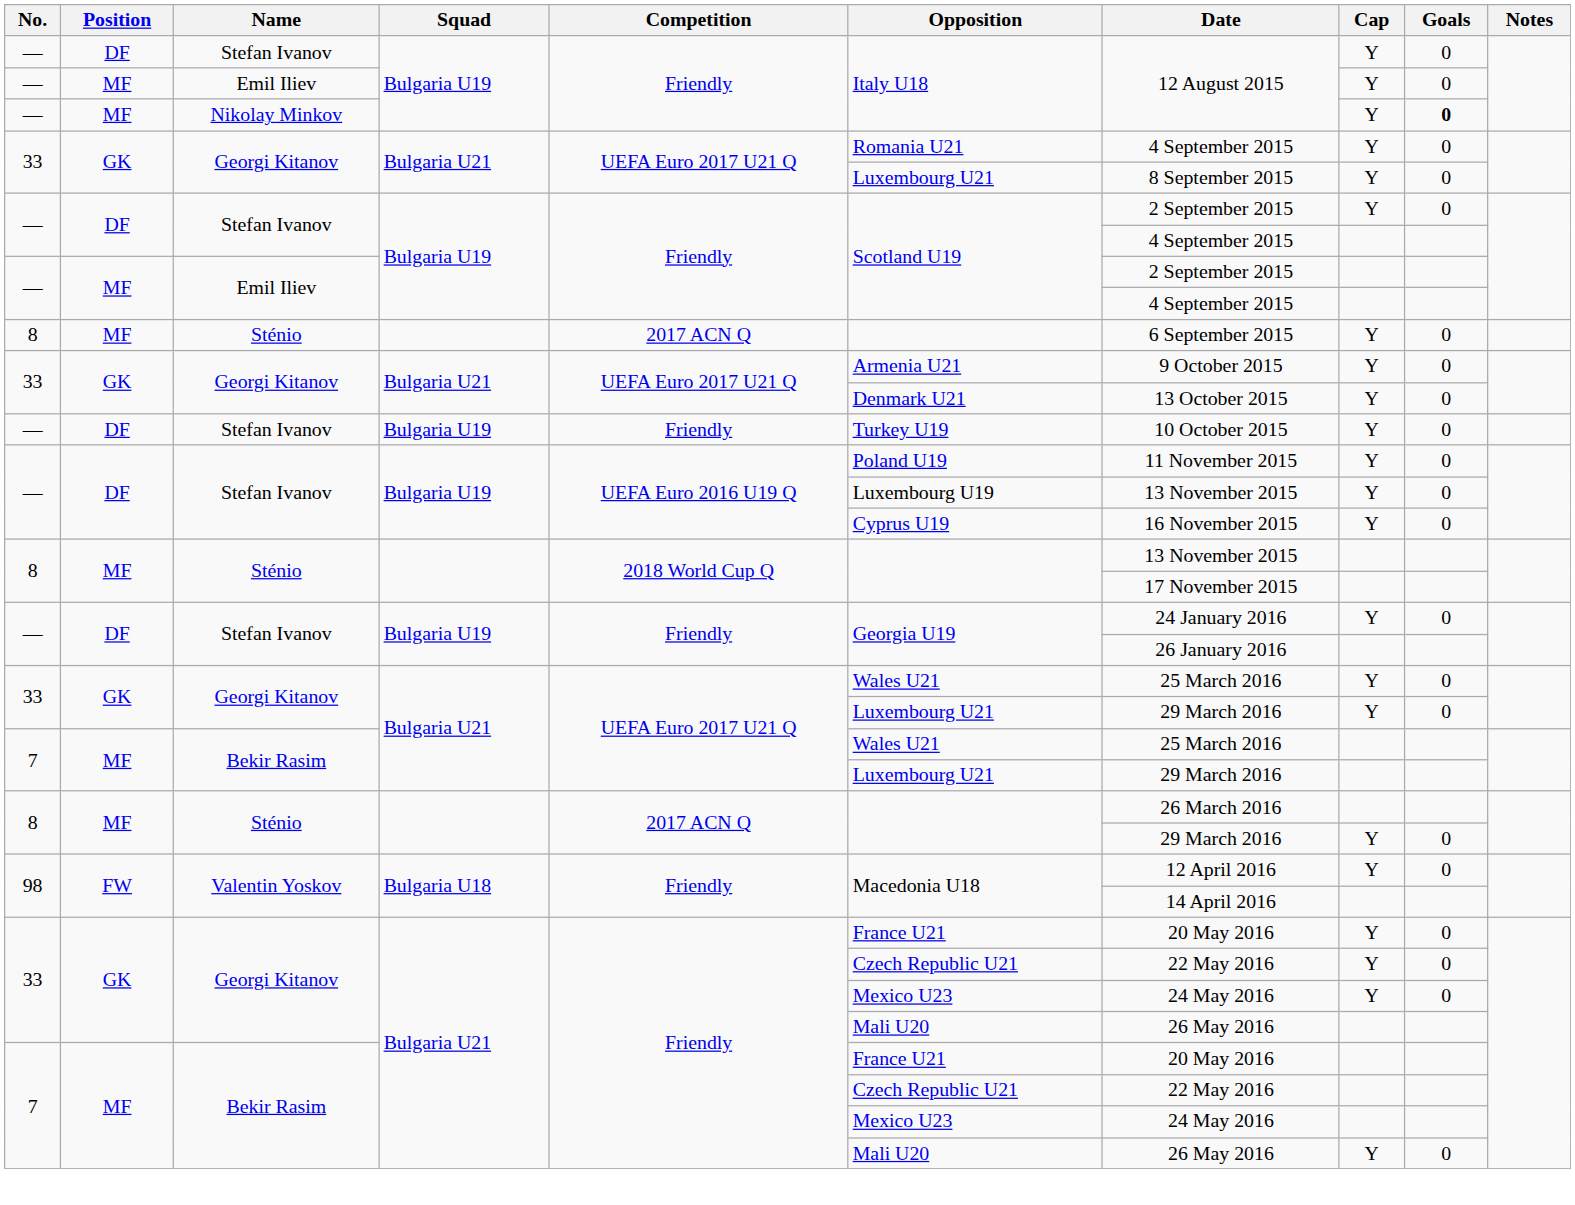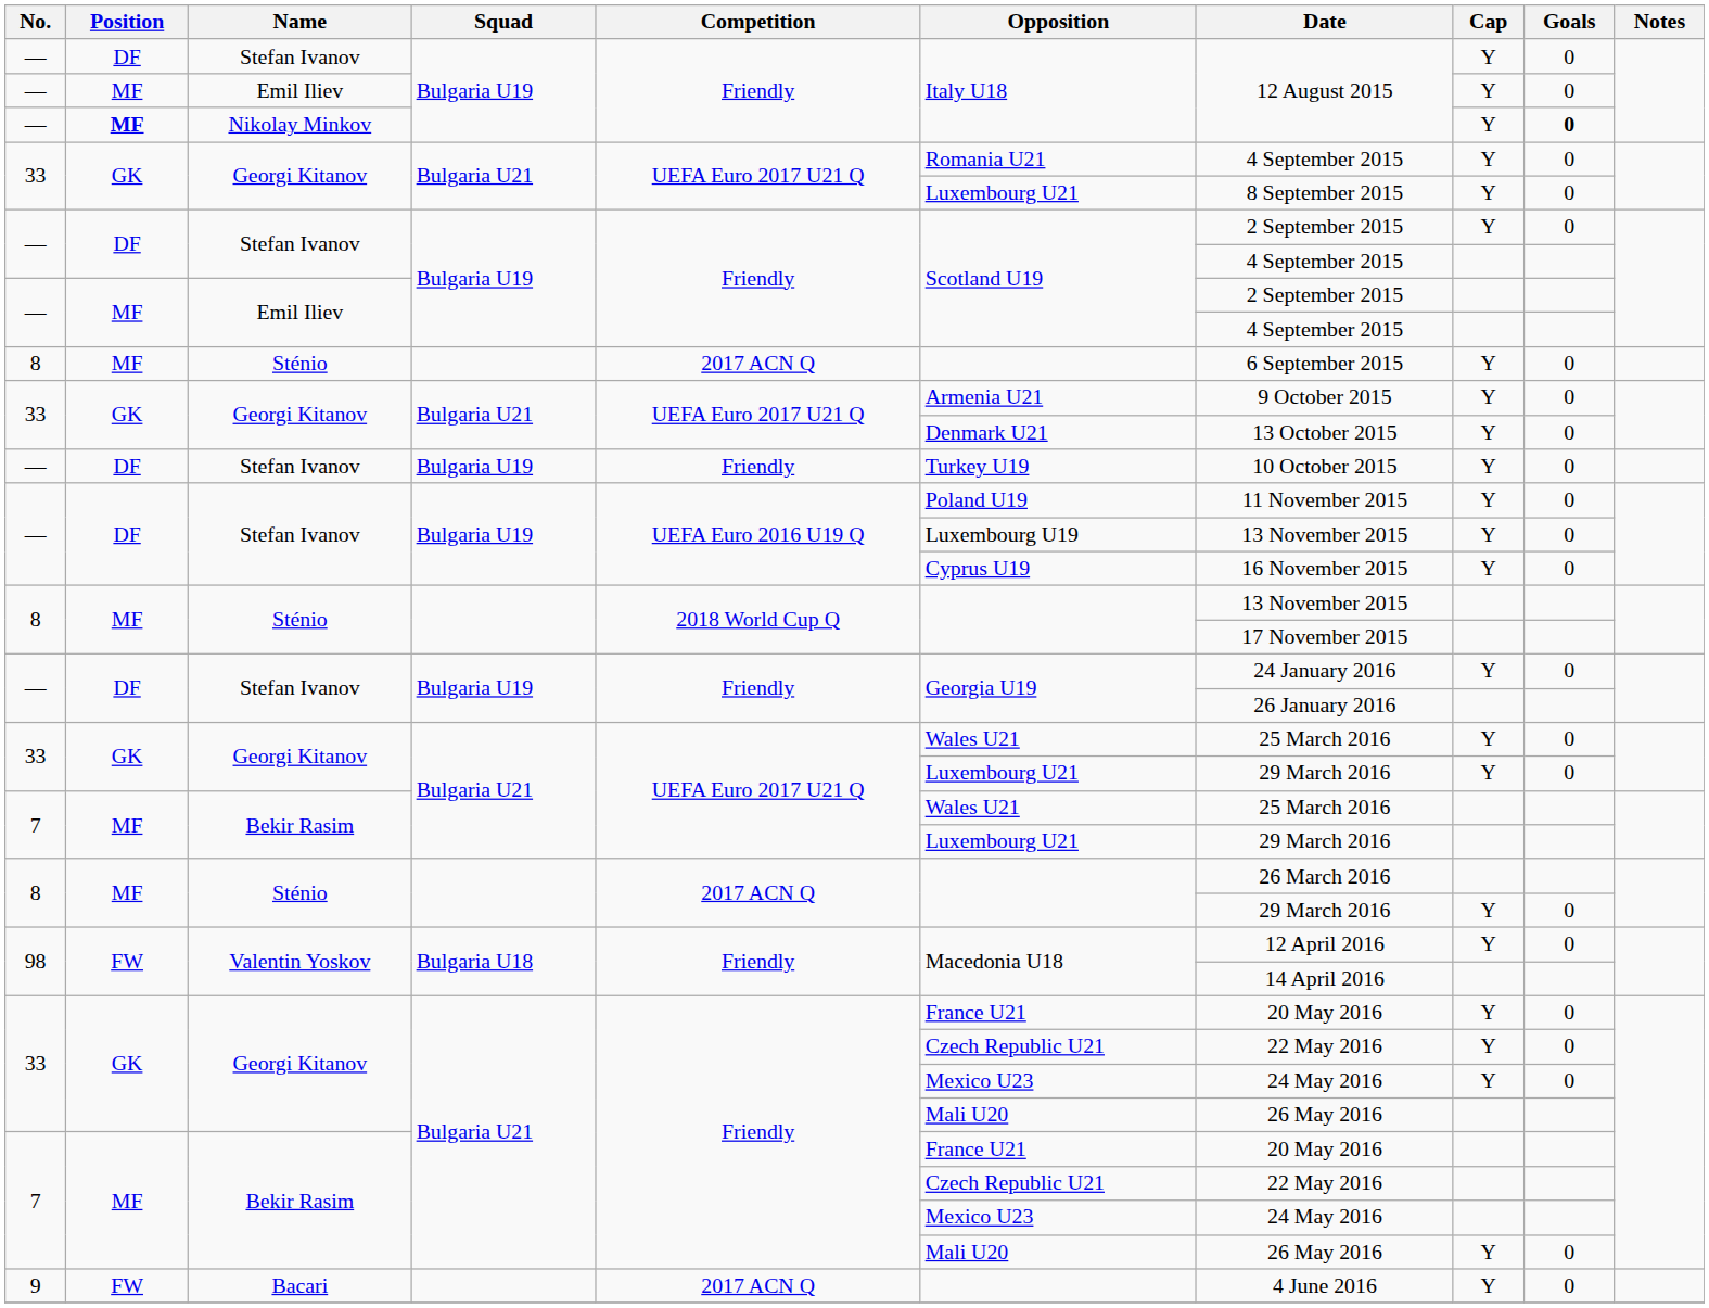Nikolay Minkov | Position: normal -> bold
+ row: 9 | FW | Bacari | 2017 ACN Q | 4 June 2016 | Y | 0
